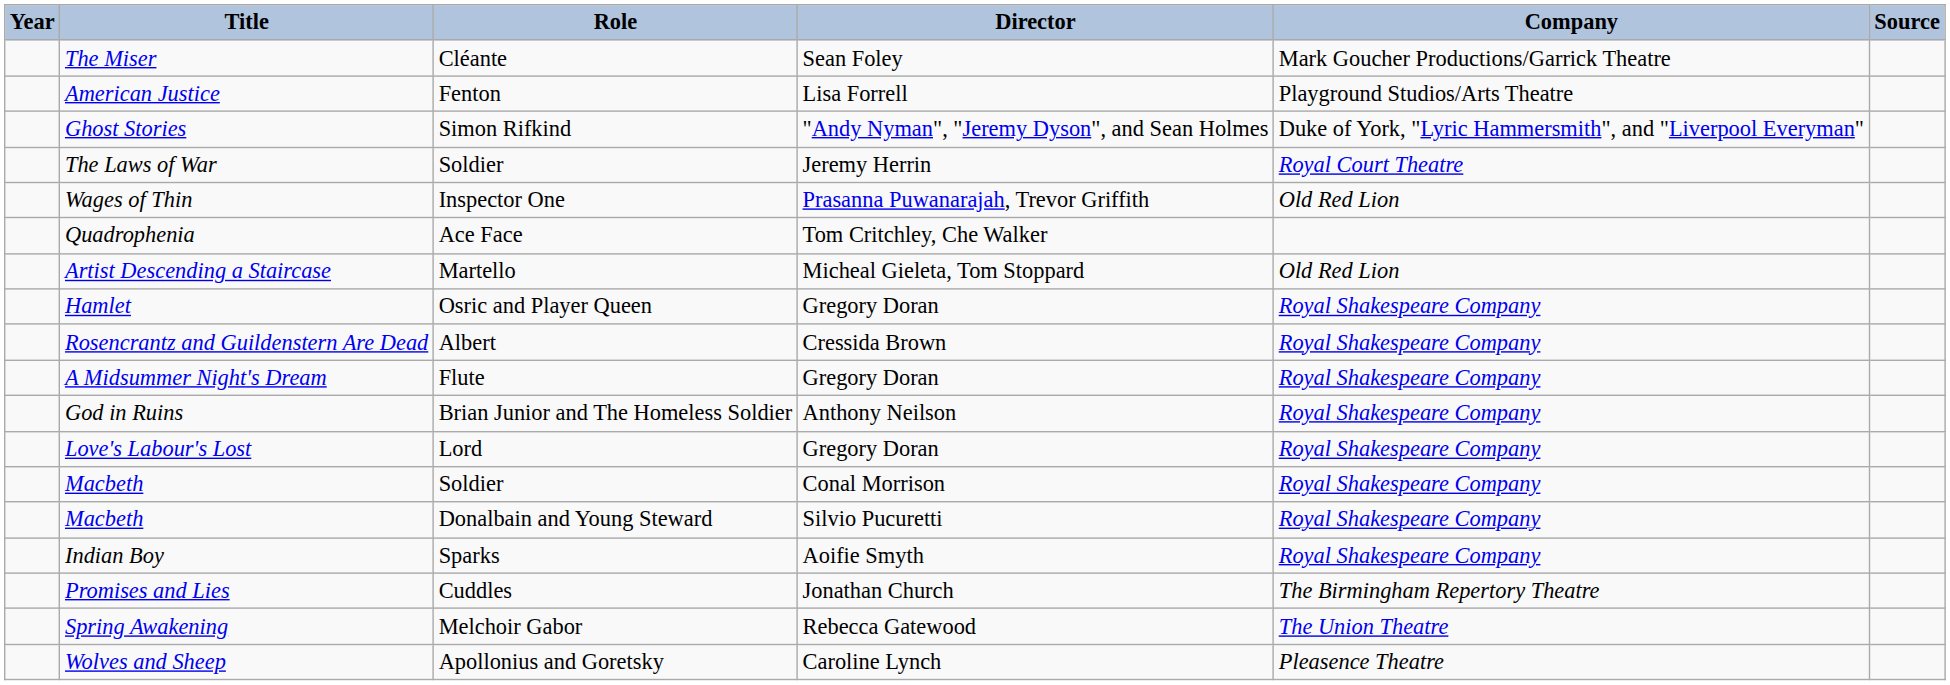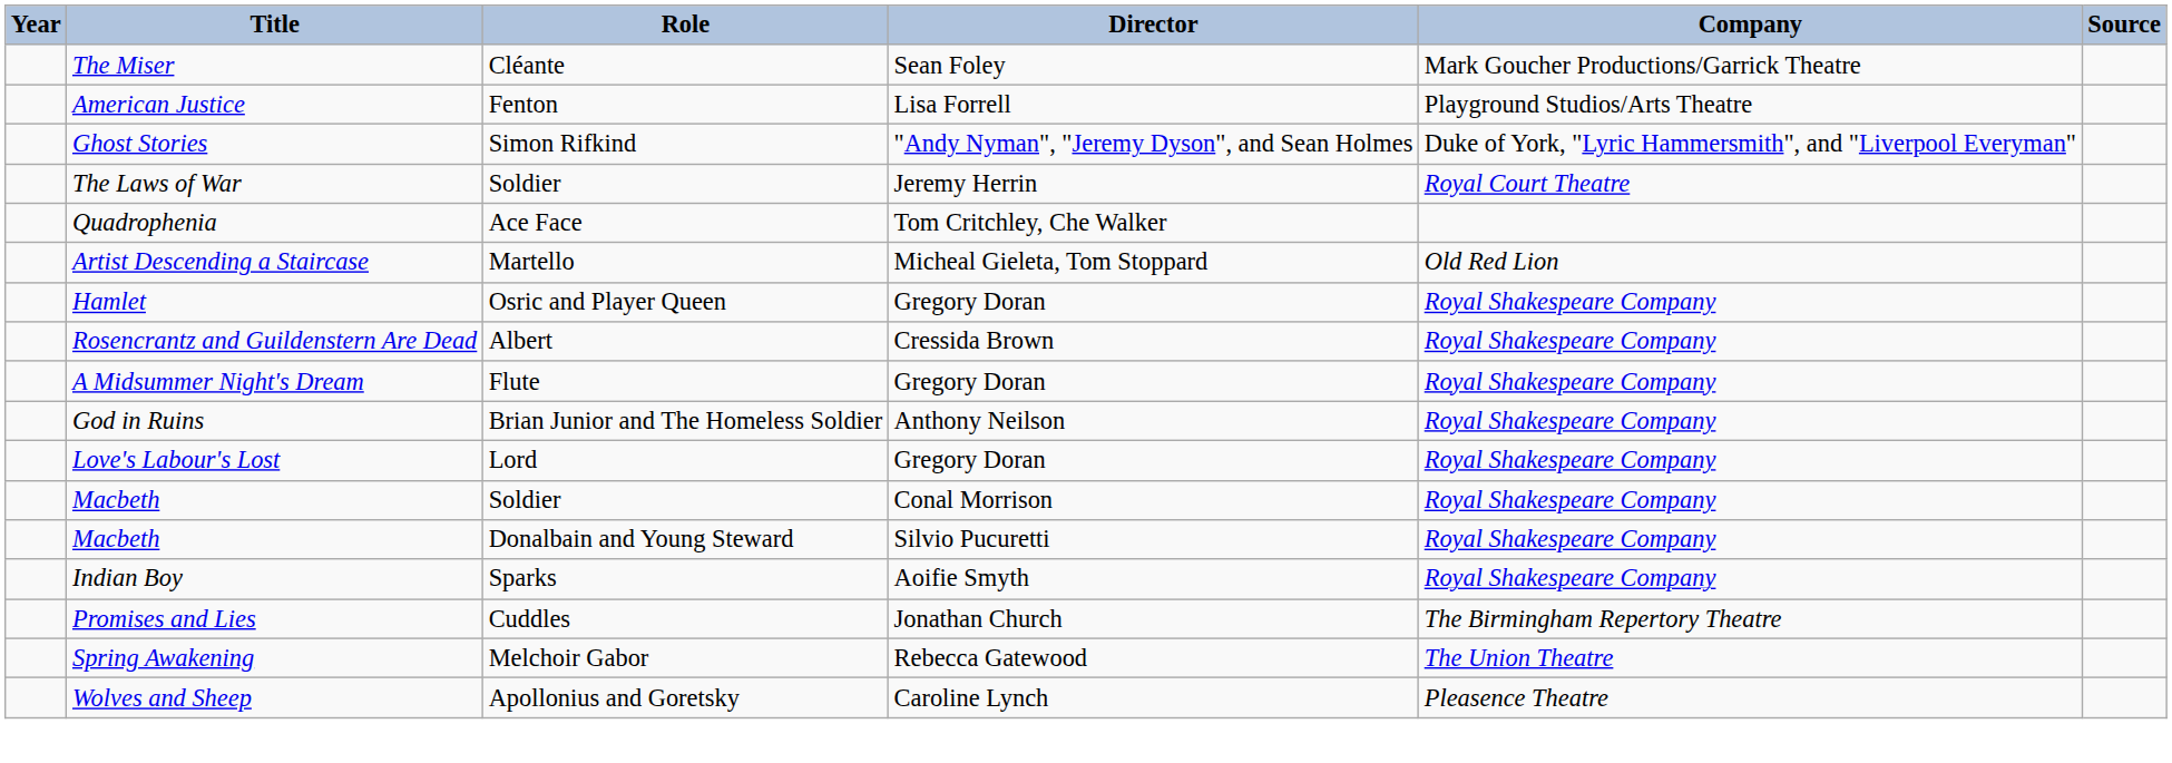- row: Wages of Thin | Inspector One | Prasanna Puwanarajah, Trevor Griffith | Old Red Lion
